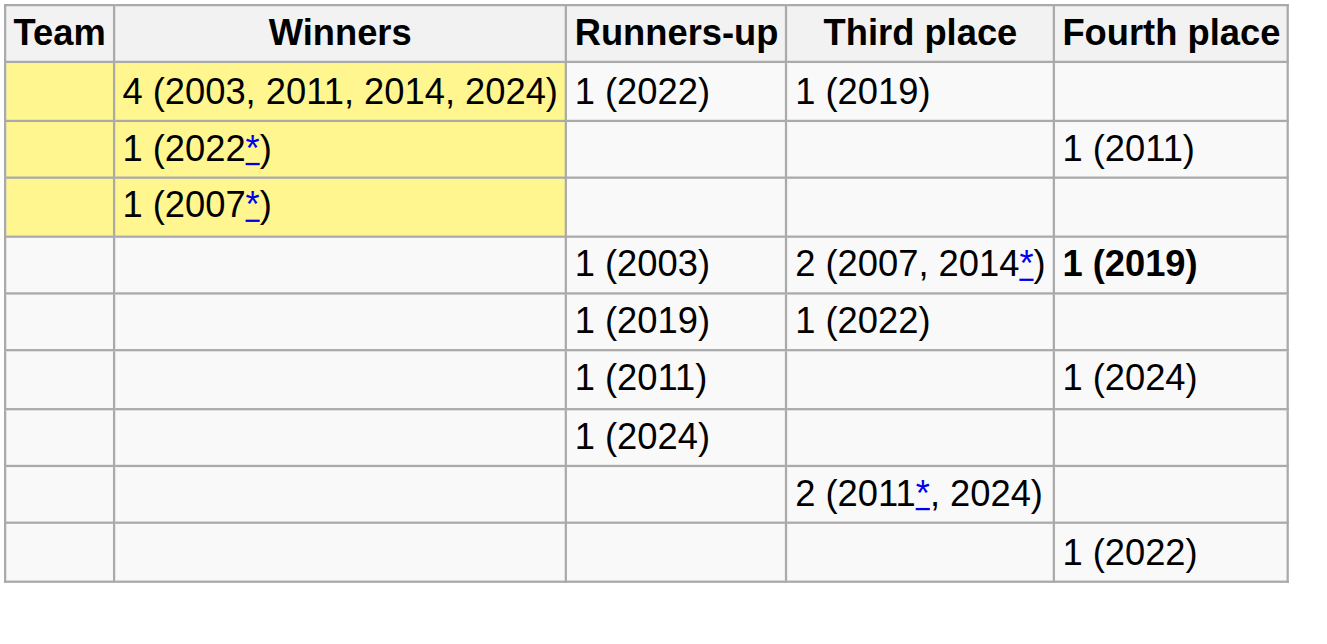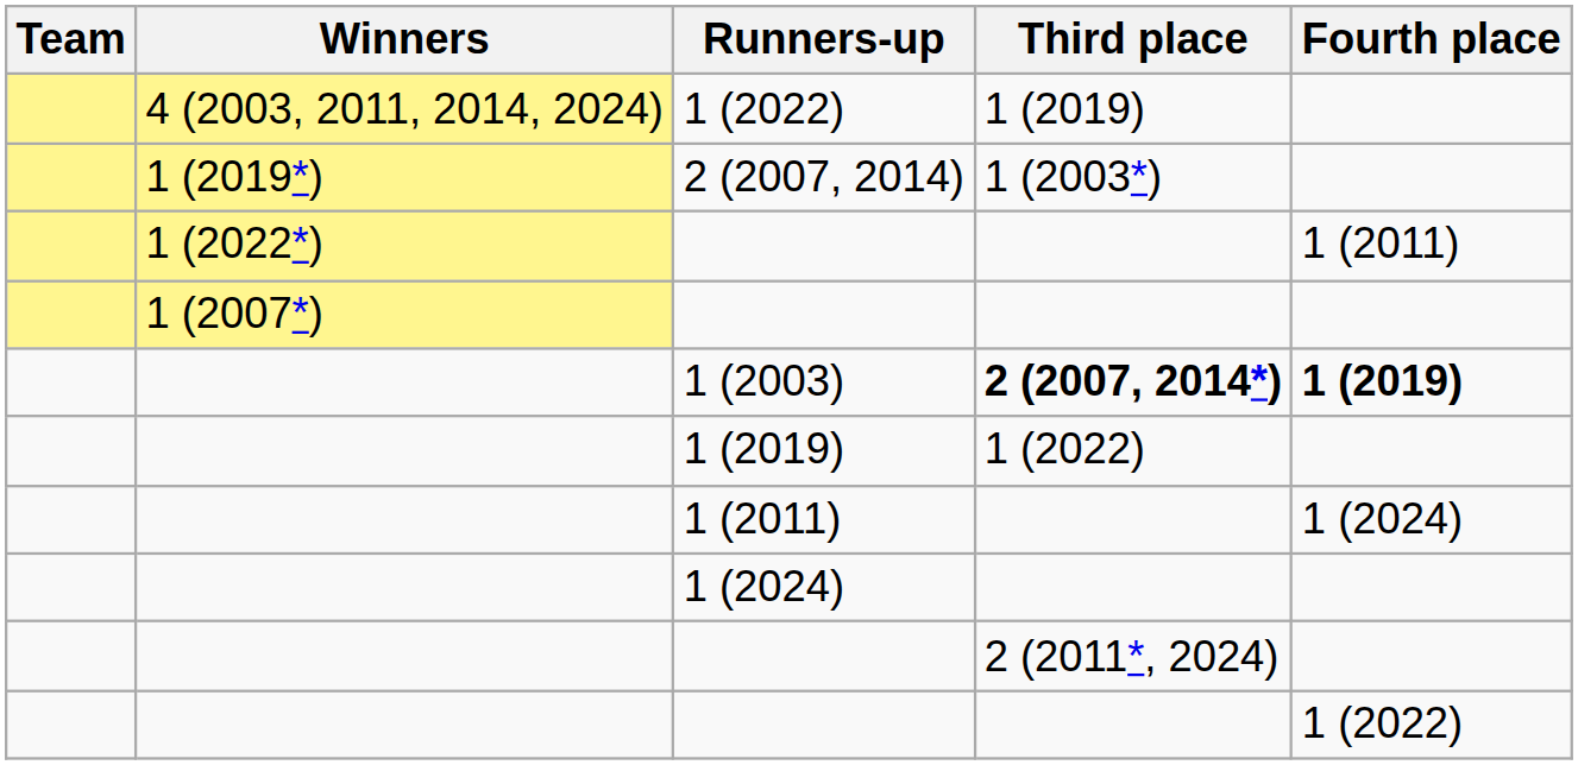+ row: 1 (2019*) | 2 (2007, 2014) | 1 (2003*)
1 (2003) | Third place: normal -> bold
